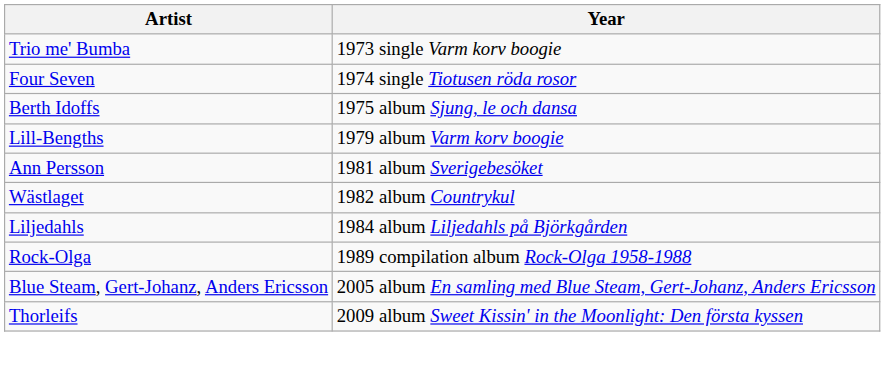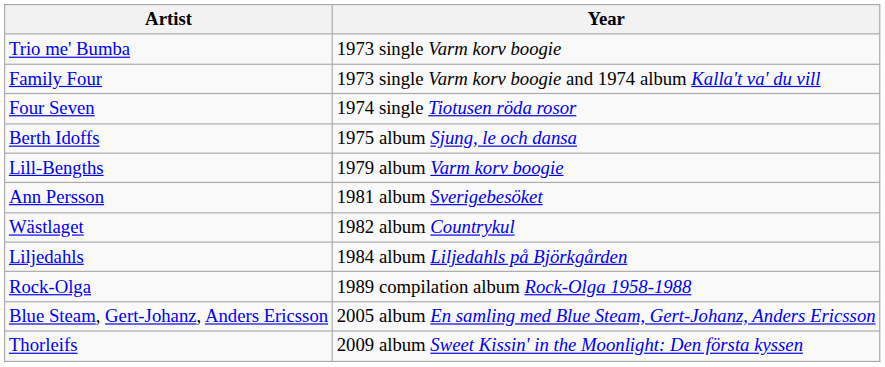+ row: Family Four | 1973 single Varm korv boogie and 1974 album Kalla't va' du vill
